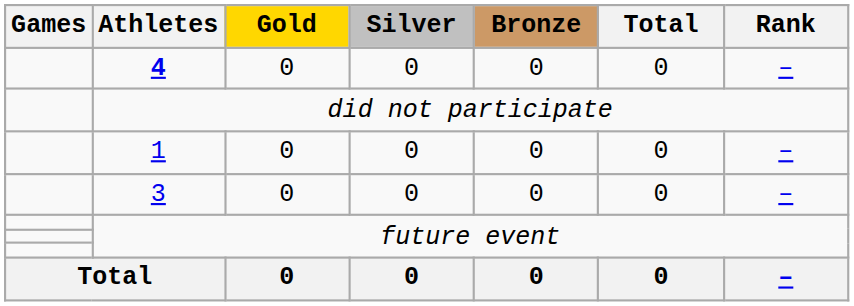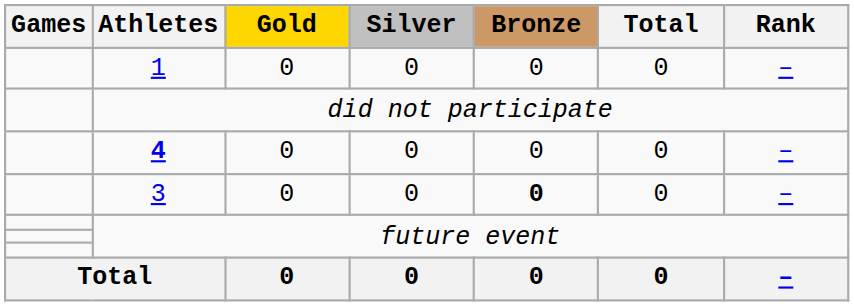rows swapped: 1 <-> 4
3 | Bronze: normal -> bold
